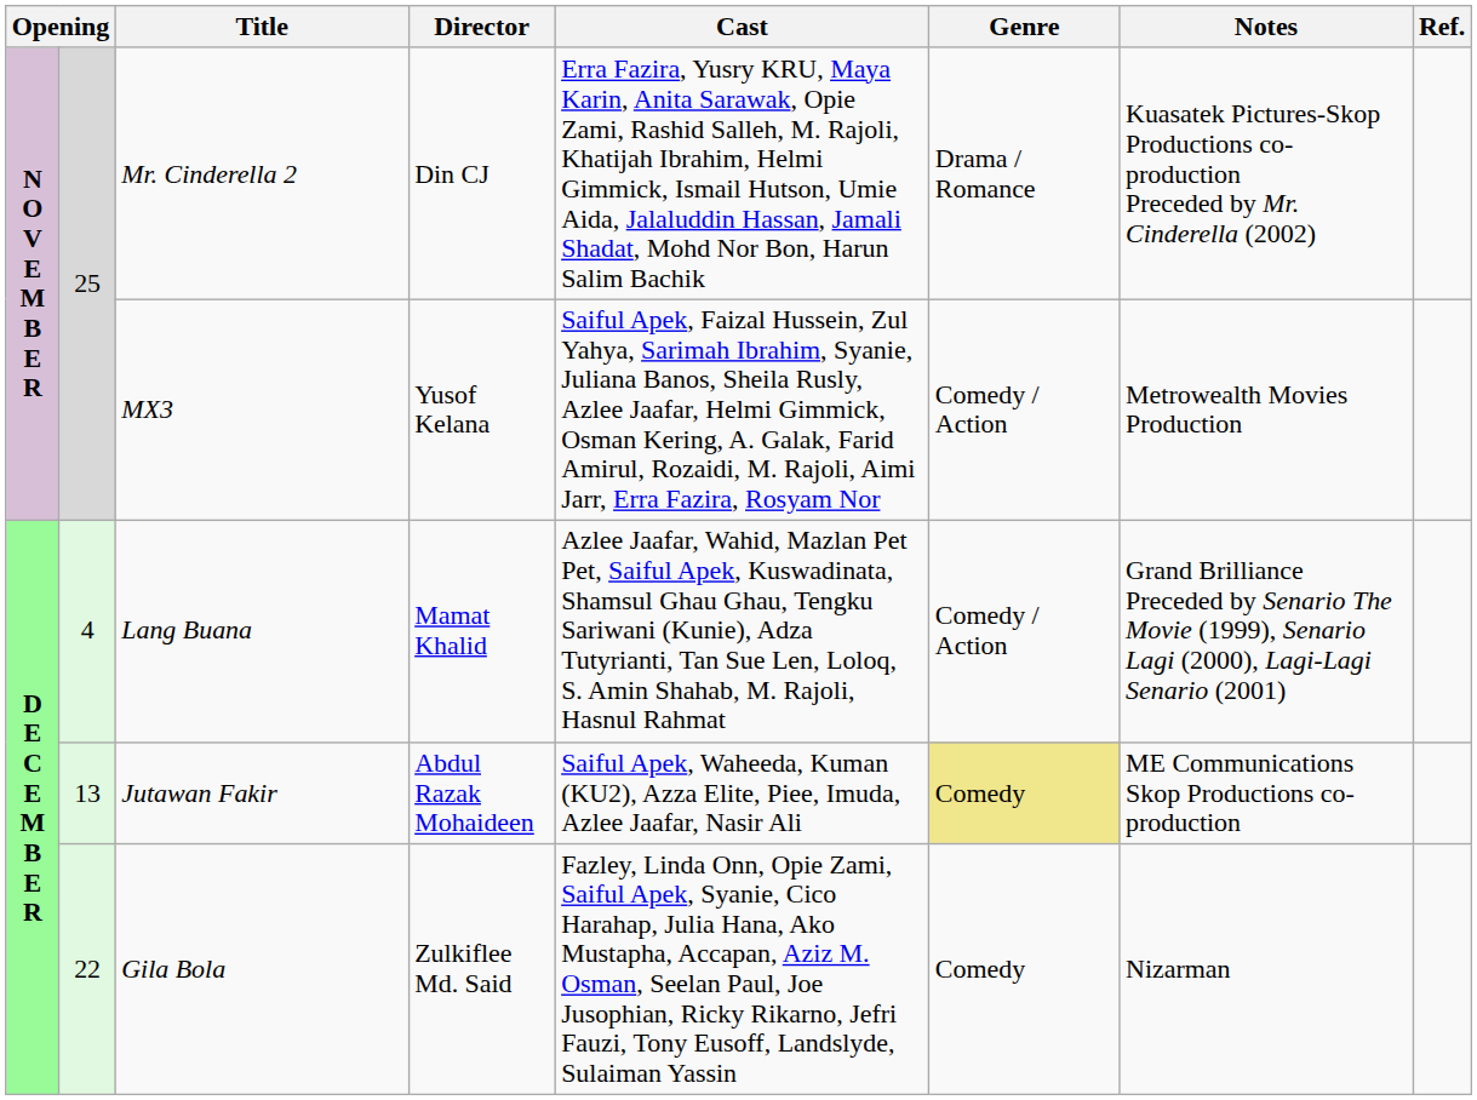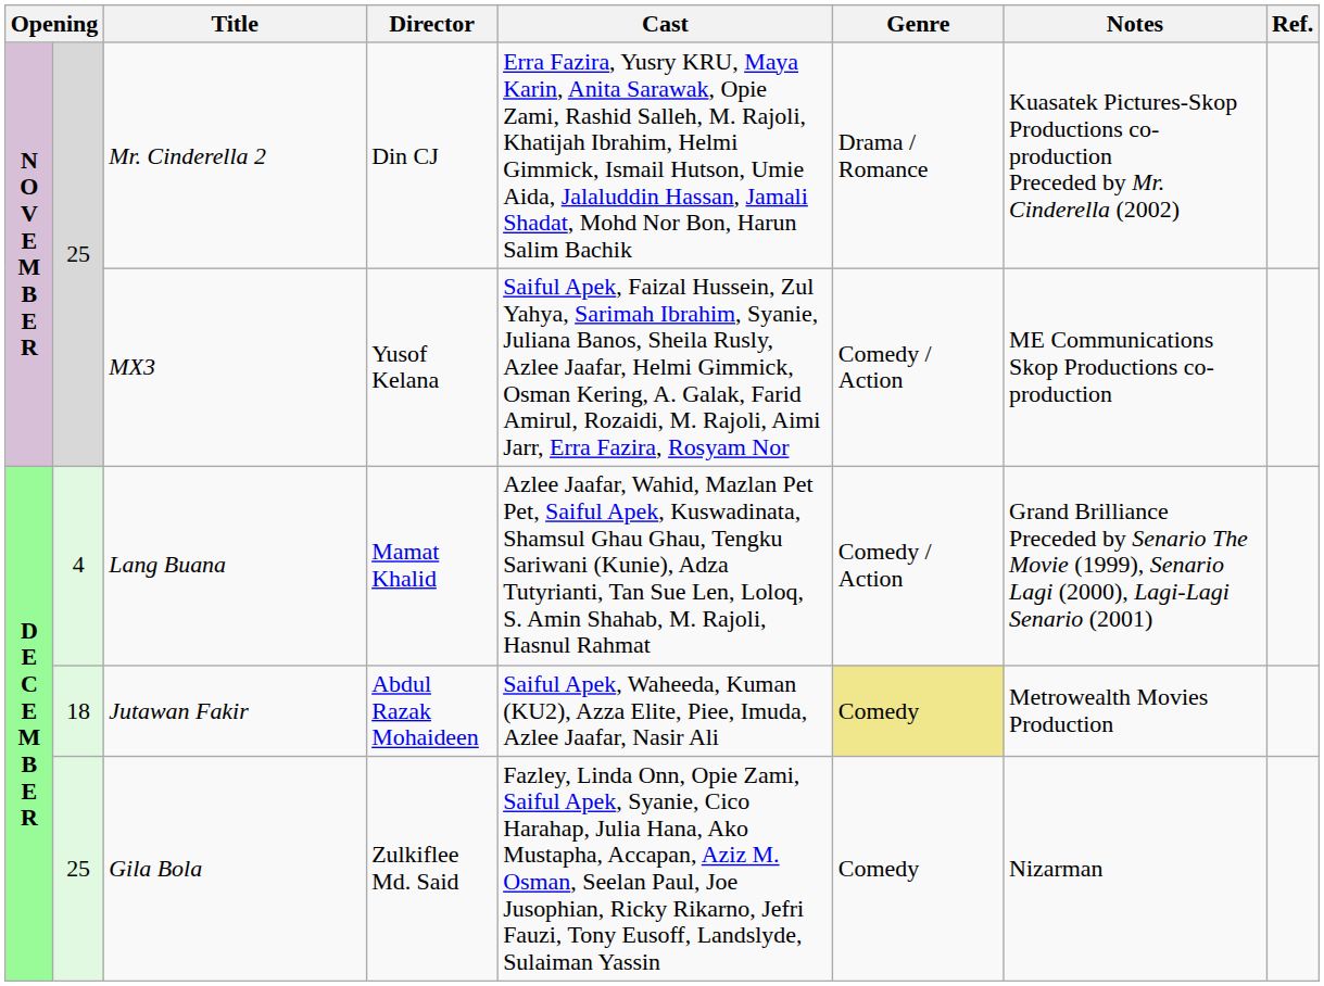MX3 | Notes: Metrowealth Movies Production -> ME Communications Skop Productions co-production
Jutawan Fakir | column 2: 13 -> 18
Jutawan Fakir | Notes: ME Communications Skop Productions co-production -> Metrowealth Movies Production
Gila Bola | column 2: 22 -> 25
